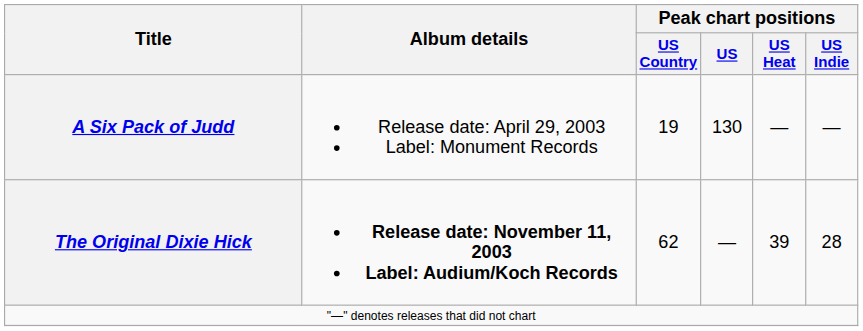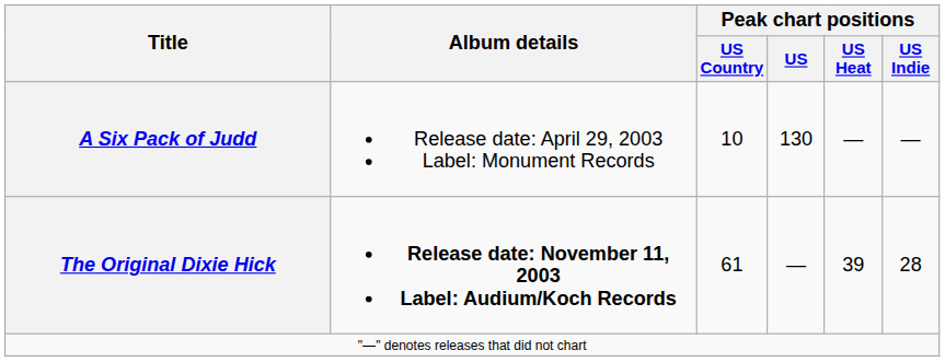A Six Pack of Judd | Peak chart positions / US Country: 19 -> 10
The Original Dixie Hick | Peak chart positions / US Country: 62 -> 61
